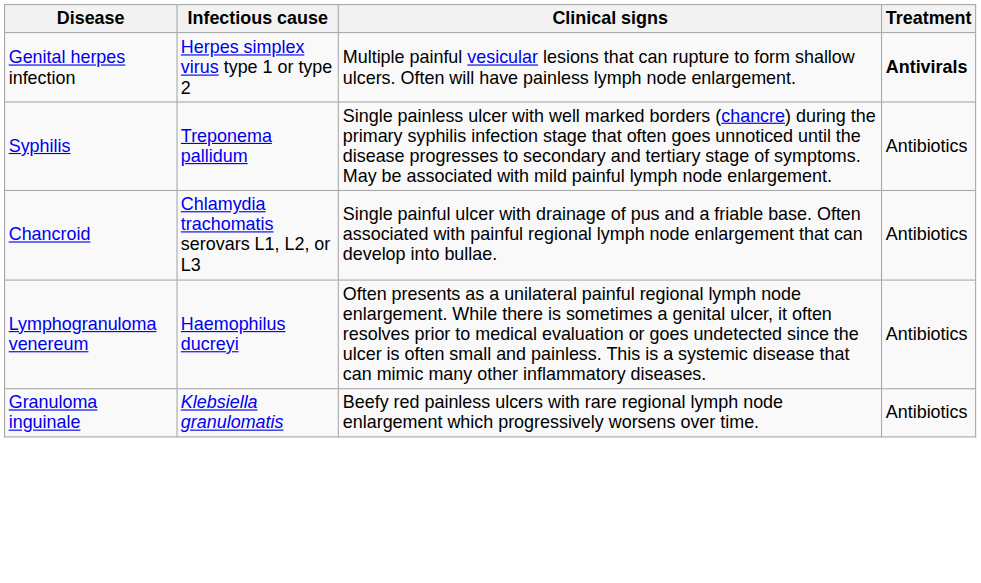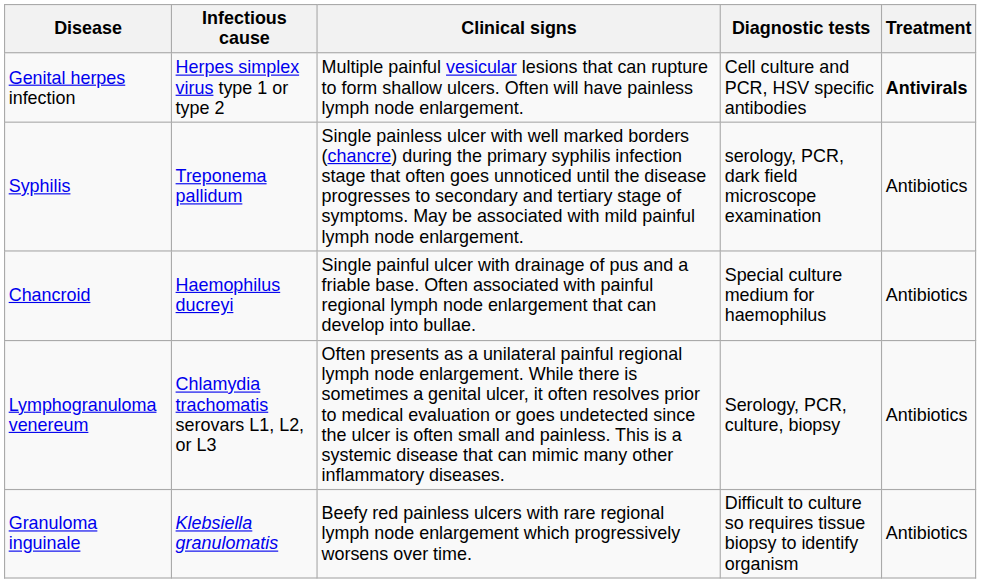+ column: Diagnostic tests | Cell culture and PCR, HSV specific antibodies | serology, PCR, dark field microscope examination | Special culture medium for haemophilus | Serology, PCR, culture, biopsy | Difficult to culture so requires tissue biopsy to identify organism
Chancroid | Infectious cause: Chlamydia trachomatis serovars L1, L2, or L3 -> Haemophilus ducreyi
Lymphogranuloma venereum | Infectious cause: Haemophilus ducreyi -> Chlamydia trachomatis serovars L1, L2, or L3
